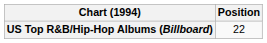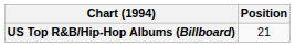US Top R&B/Hip-Hop Albums (Billboard) | Position: 22 -> 21
